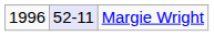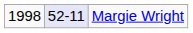Margie Wright | column 1: 1996 -> 1998
